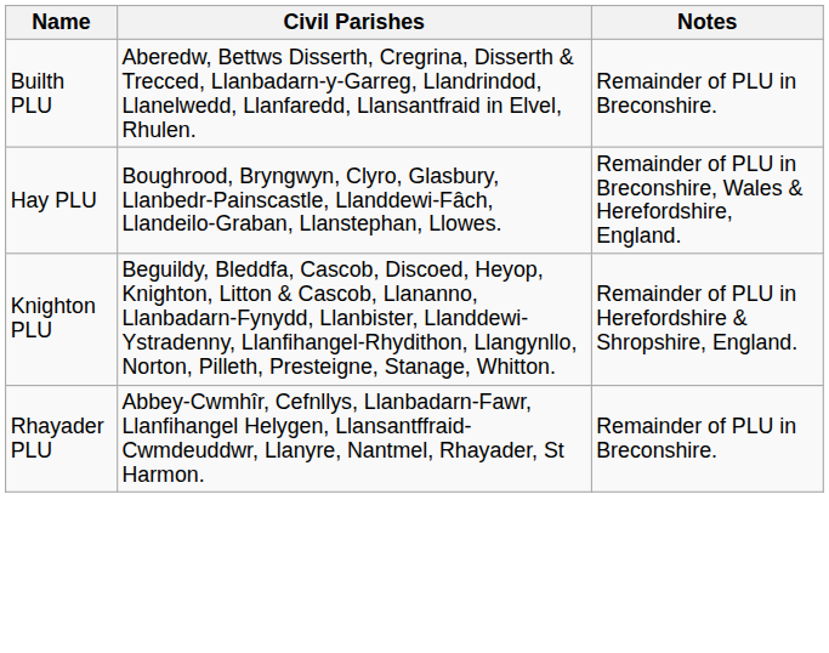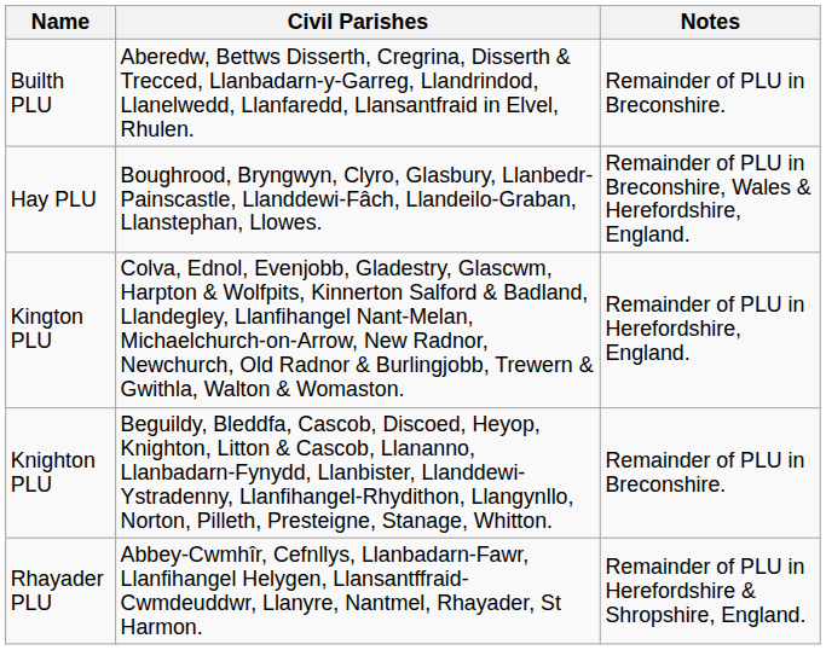+ row: Kington PLU | Colva, Ednol, Evenjobb, Gladestry, Glascwm, Harpton & Wolfpits, Kinnerton Salford & Badland, Llandegley, Llanfihangel Nant-Melan, Michaelchurch-on-Arrow, New Radnor, Newchurch, Old Radnor & Burlingjobb, Trewern & Gwithla, Walton & Womaston. | Remainder of PLU in Herefordshire, England.
Knighton PLU | Notes: Remainder of PLU in Herefordshire & Shropshire, England. -> Remainder of PLU in Breconshire.
Rhayader PLU | Notes: Remainder of PLU in Breconshire. -> Remainder of PLU in Herefordshire & Shropshire, England.
